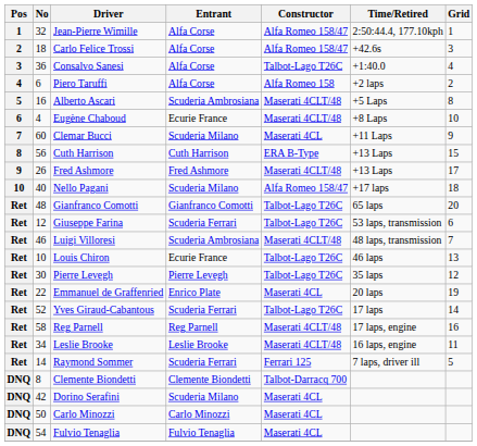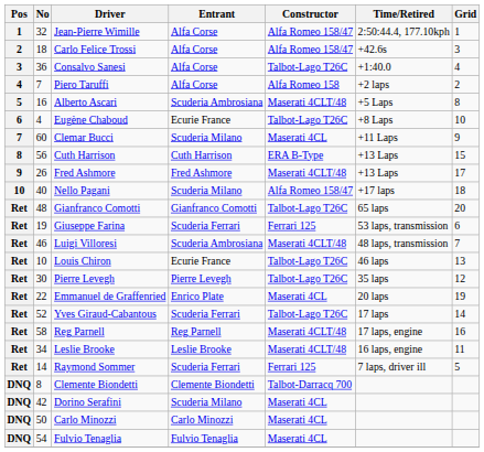Piero Taruffi | No: 6 -> 7
Eugène Chaboud | Constructor: Maserati 4CLT/48 -> Talbot-Lago T26C
Giuseppe Farina | No: 12 -> 19
Giuseppe Farina | Constructor: Talbot-Lago T26C -> Ferrari 125
